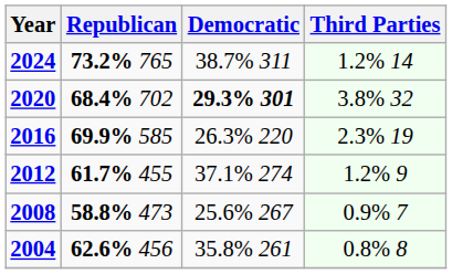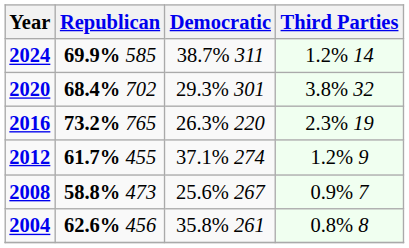2024 | Republican: 73.2% 765 -> 69.9% 585
2020 | Democratic: bold -> normal
2016 | Republican: 69.9% 585 -> 73.2% 765
